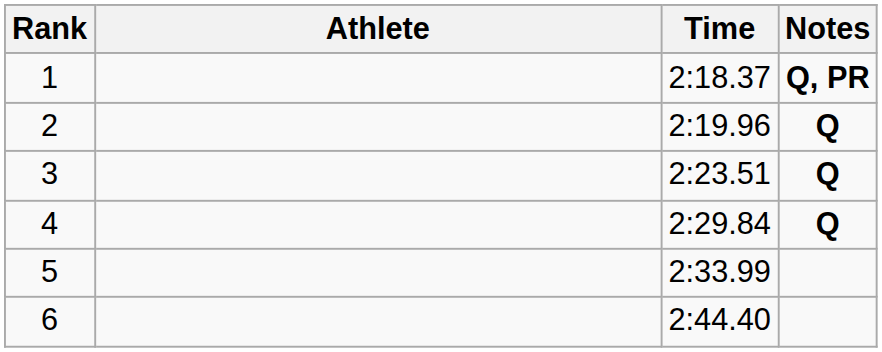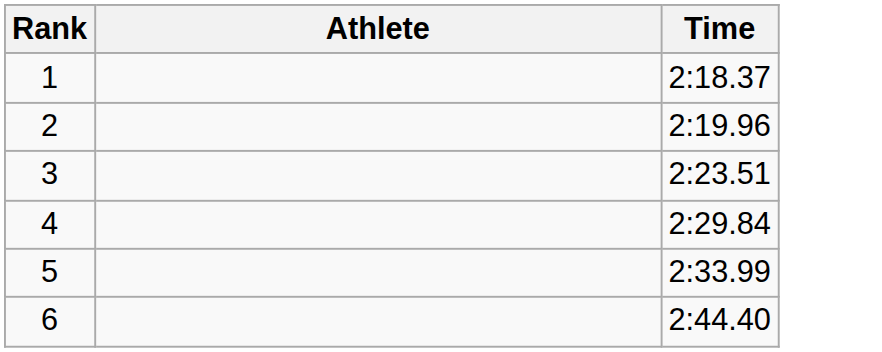- column: Notes | Q, PR | Q | Q | Q
